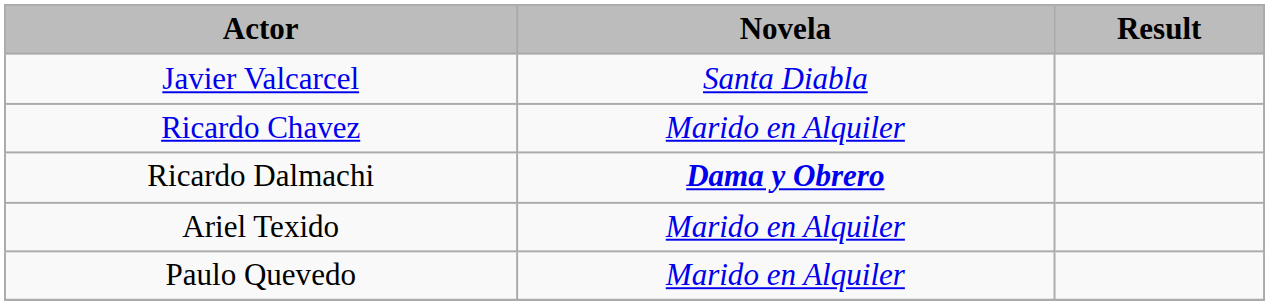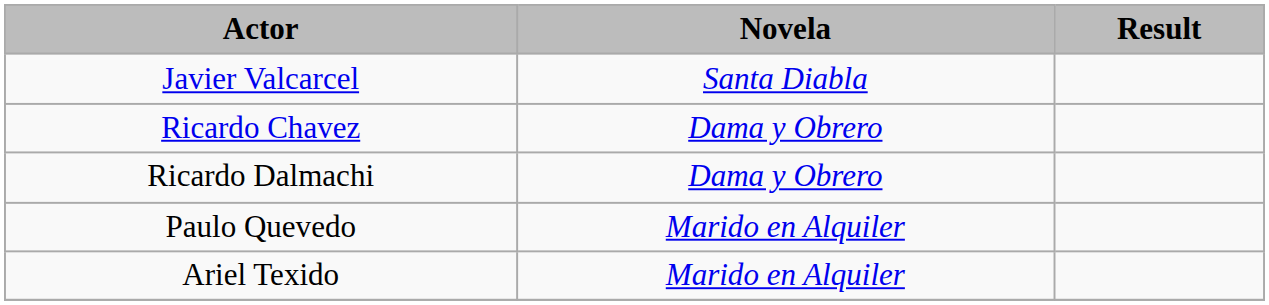Ricardo Chavez | Novela: Marido en Alquiler -> Dama y Obrero
Ricardo Dalmachi | Novela: bold -> normal
rows swapped: Ariel Texido <-> Paulo Quevedo
